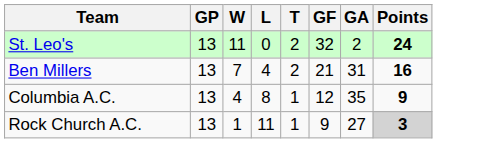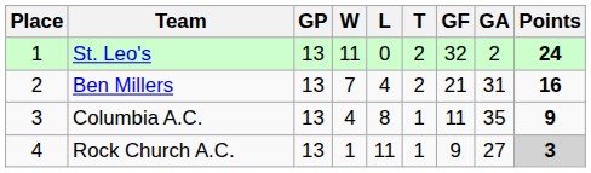+ column: Place | 1 | 2 | 3 | 4
Columbia A.C. | GF: 12 -> 11
